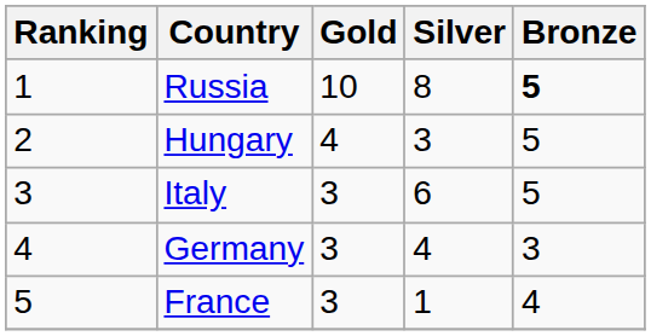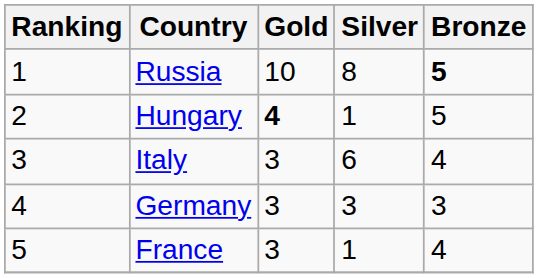Hungary | Gold: normal -> bold
Hungary | Silver: 3 -> 1
Italy | Bronze: 5 -> 4
Germany | Silver: 4 -> 3
